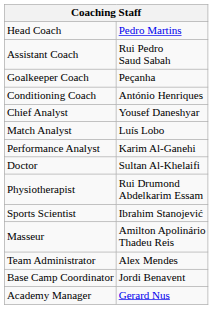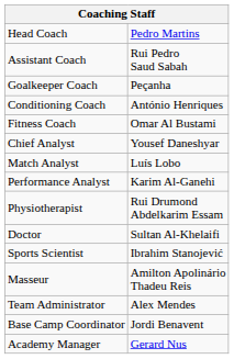+ row: Fitness Coach | Omar Al Bustami
rows swapped: Doctor <-> Physiotherapist
